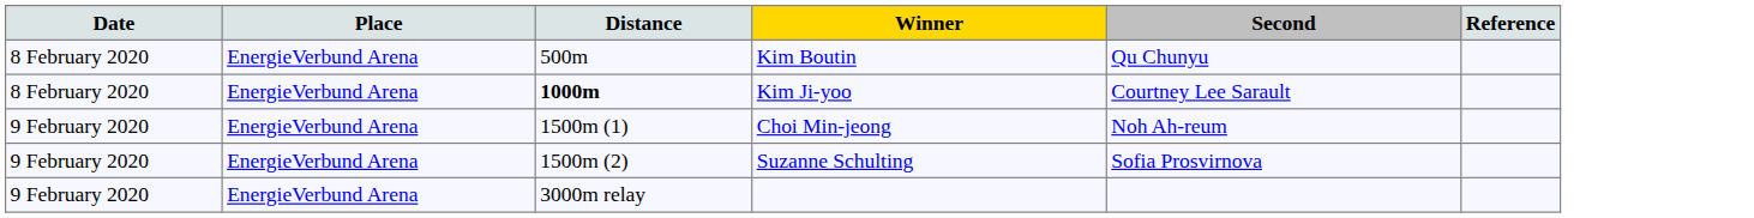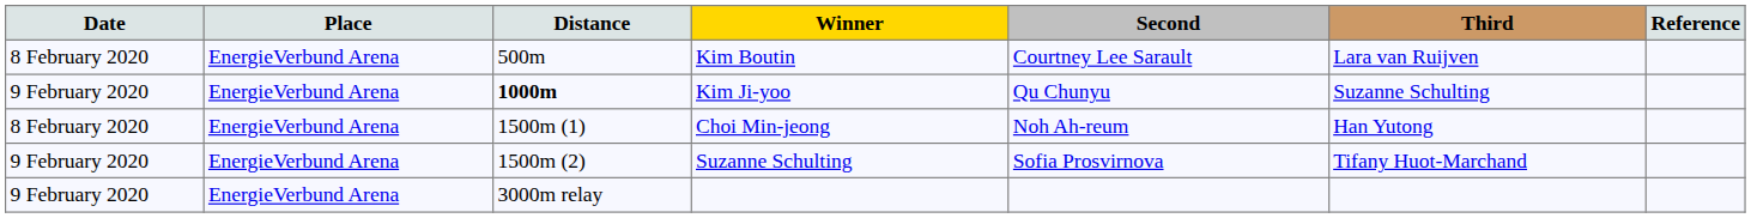+ column: Third | Lara van Ruijven | Suzanne Schulting | Han Yutong | Tifany Huot-Marchand
Kim Boutin | Second: Qu Chunyu -> Courtney Lee Sarault
Kim Ji-yoo | Date: 8 February 2020 -> 9 February 2020
Kim Ji-yoo | Second: Courtney Lee Sarault -> Qu Chunyu
Choi Min-jeong | Date: 9 February 2020 -> 8 February 2020
